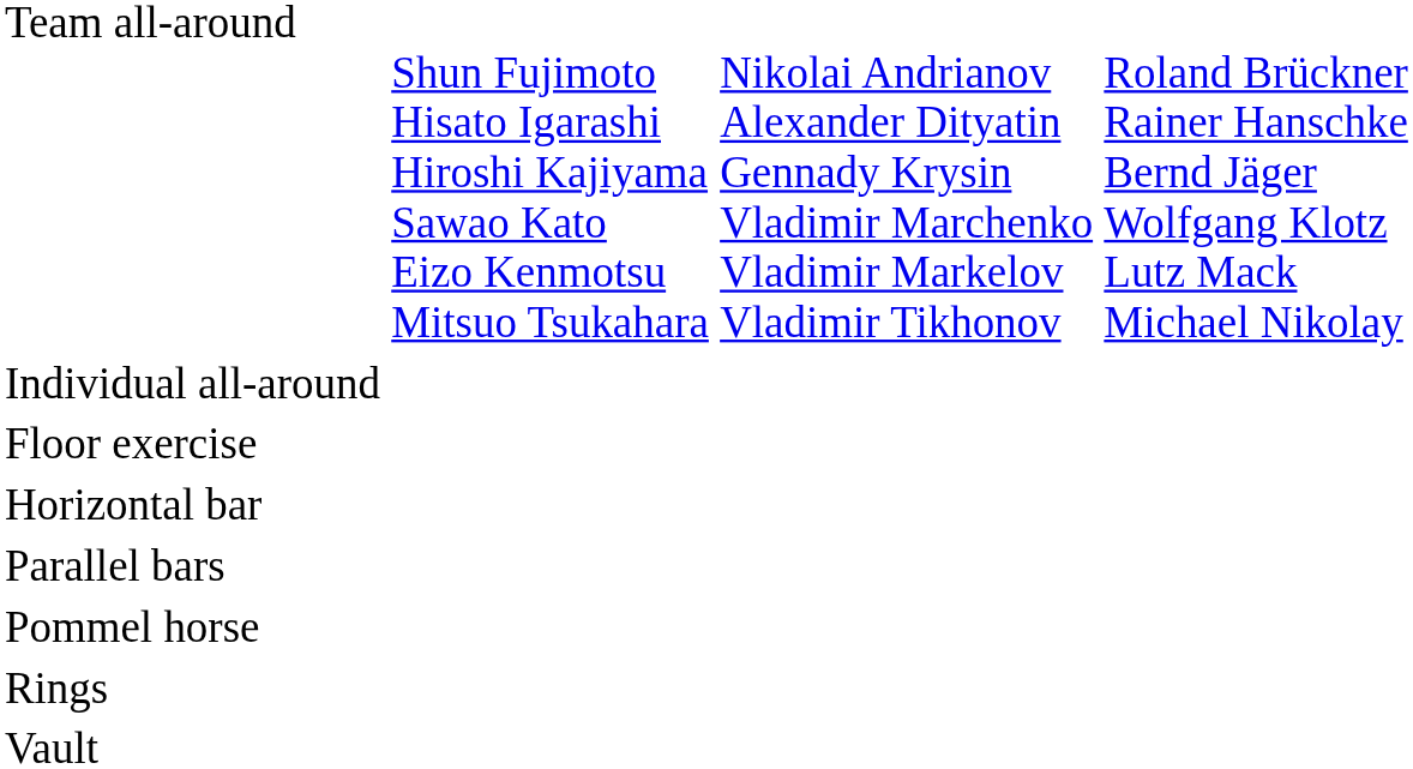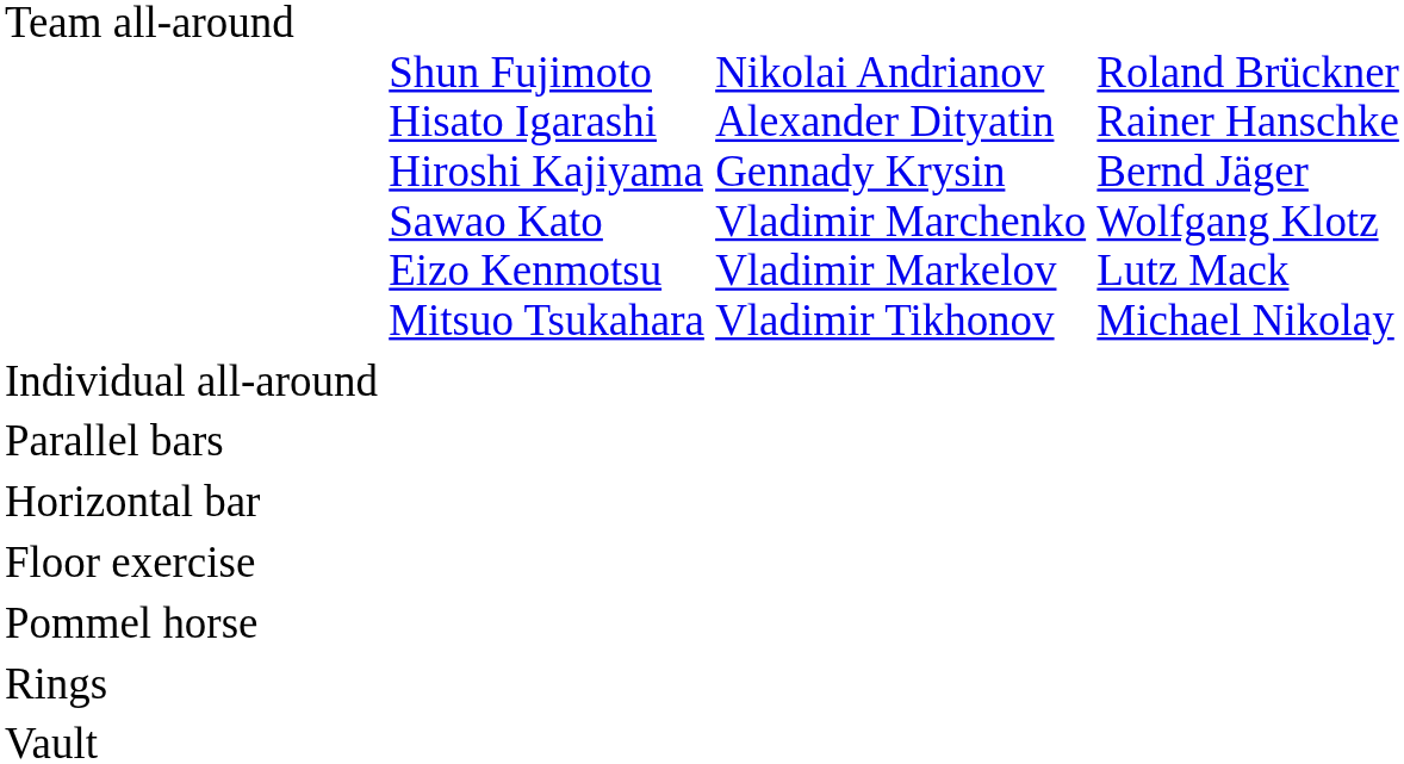rows swapped: Floor exercise <-> Parallel bars
